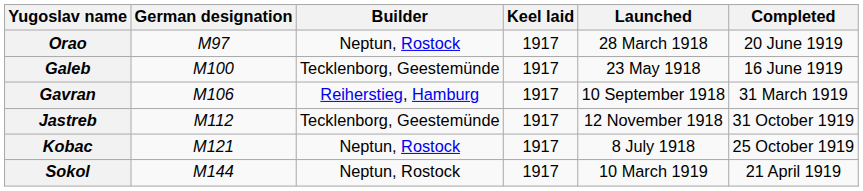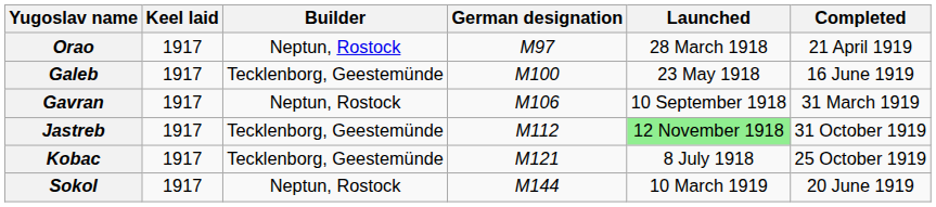columns swapped: German designation <-> Keel laid
Orao | Completed: 20 June 1919 -> 21 April 1919
Gavran | Builder: Reiherstieg, Hamburg -> Neptun, Rostock
Jastreb | Launched: no background -> lightgreen background
Kobac | Builder: Neptun, Rostock -> Tecklenborg, Geestemünde
Sokol | Completed: 21 April 1919 -> 20 June 1919
